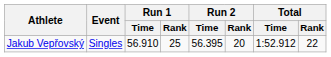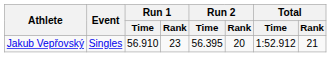Jakub Vepřovský | Run 1 / Rank: 25 -> 23
Jakub Vepřovský | Total / Rank: 22 -> 21
